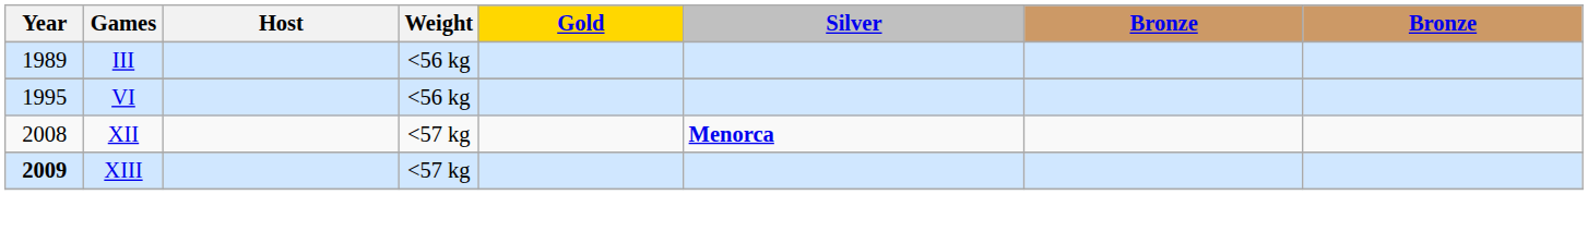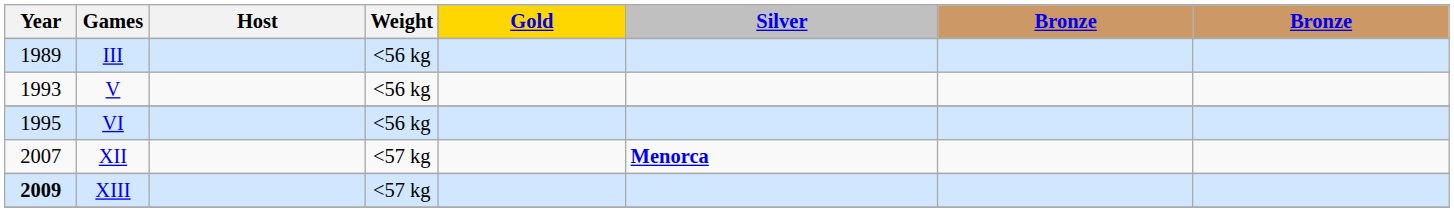+ row: 1993 | V | <56 kg
XII | Year: 2008 -> 2007
